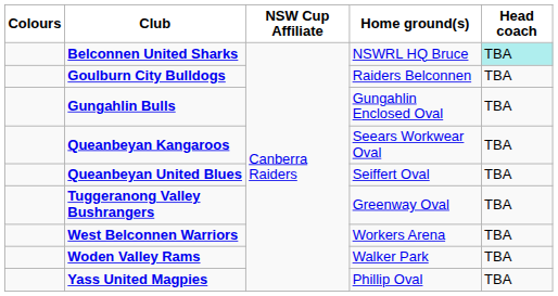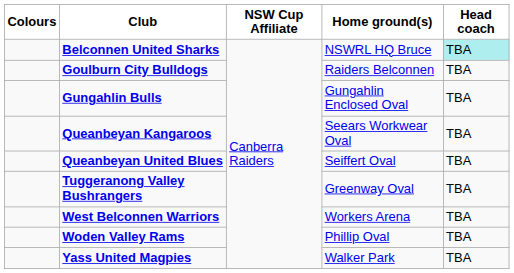Woden Valley Rams | Home ground(s): Walker Park -> Phillip Oval
Yass United Magpies | Home ground(s): Phillip Oval -> Walker Park
